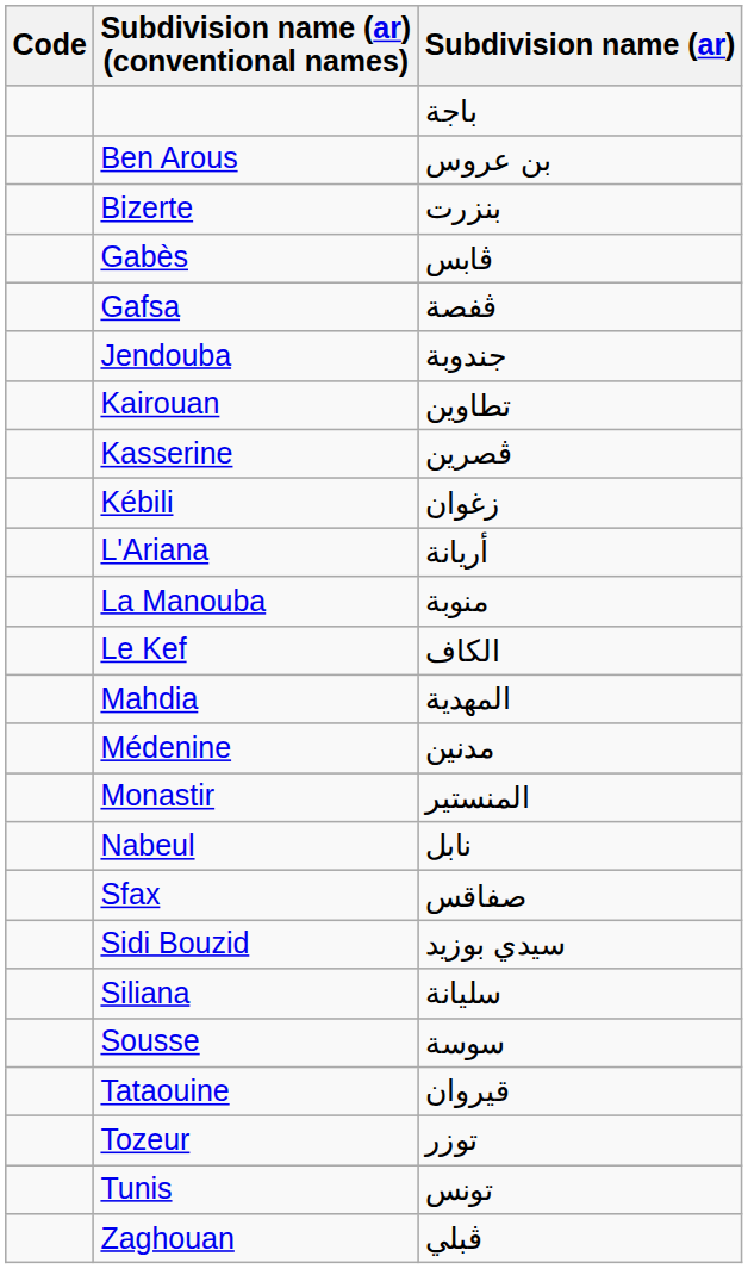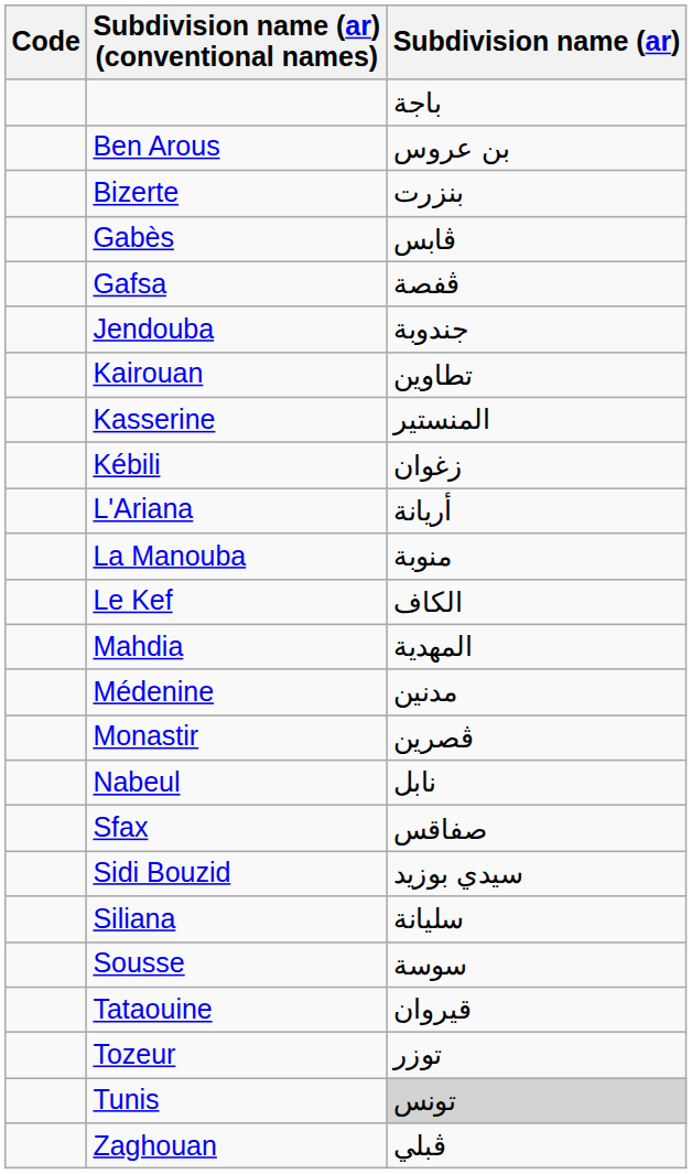Kasserine | Subdivision name (ar): ڨصرين -> المنستير
Monastir | Subdivision name (ar): المنستير -> ڨصرين
Tunis | Subdivision name (ar): no background -> lightgrey background
